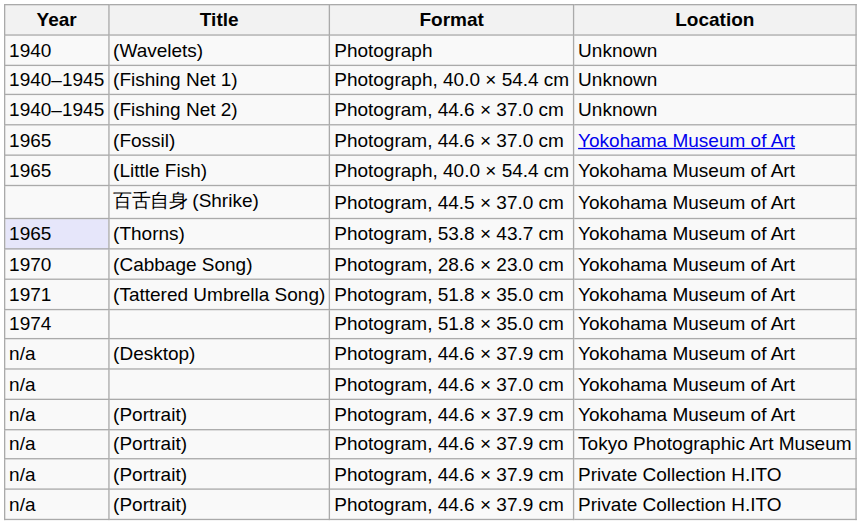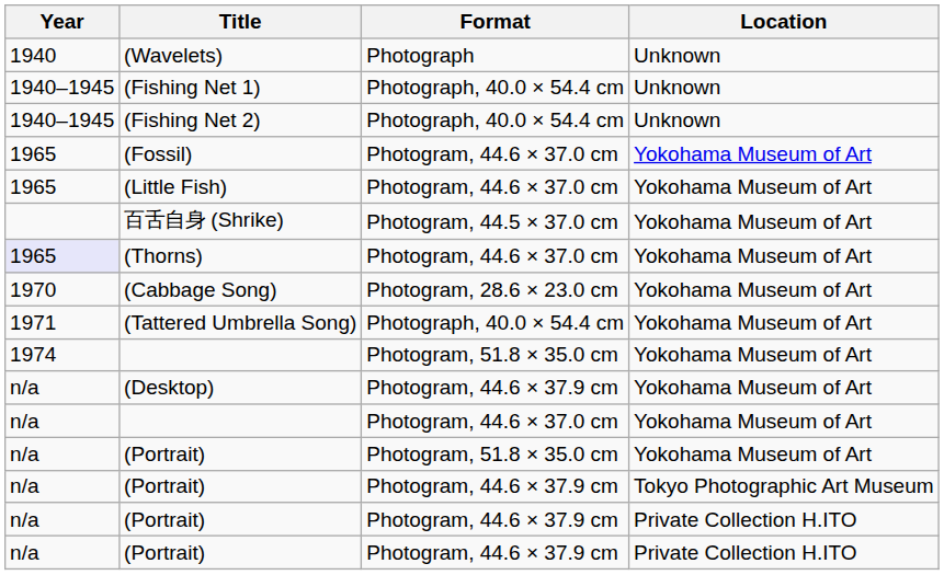(Fishing Net 2) | Format: Photogram, 44.6 × 37.0 cm -> Photograph, 40.0 × 54.4 cm
(Little Fish) | Format: Photograph, 40.0 × 54.4 cm -> Photogram, 44.6 × 37.0 cm
(Thorns) | Format: Photogram, 53.8 × 43.7 cm -> Photogram, 44.6 × 37.0 cm
(Tattered Umbrella Song) | Format: Photogram, 51.8 × 35.0 cm -> Photograph, 40.0 × 54.4 cm
(Portrait) / Yokohama Museum of Art | Format: Photogram, 44.6 × 37.9 cm -> Photogram, 51.8 × 35.0 cm
